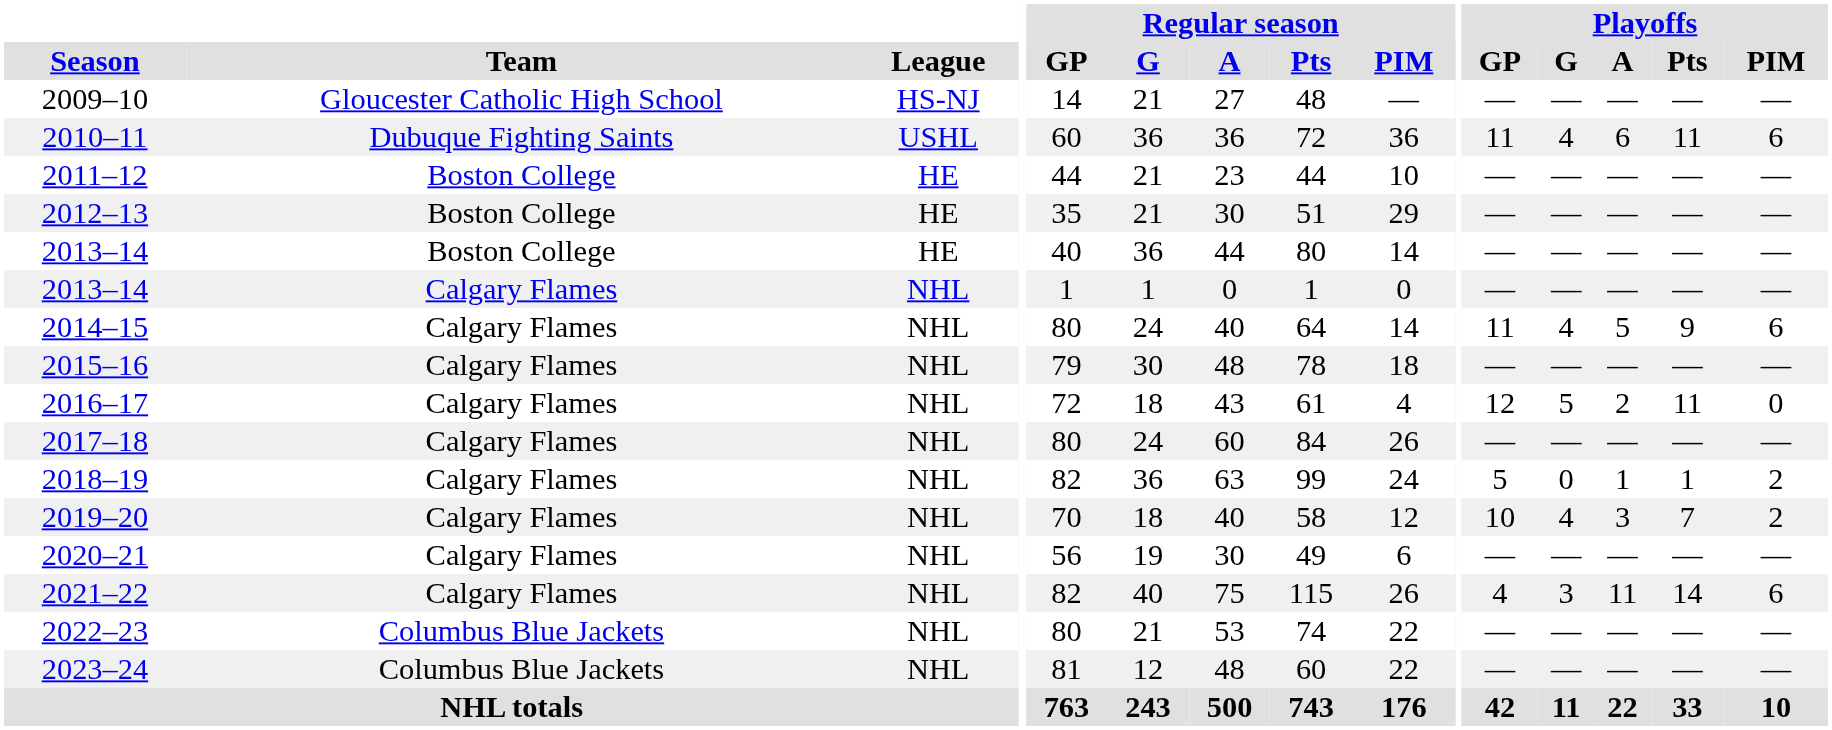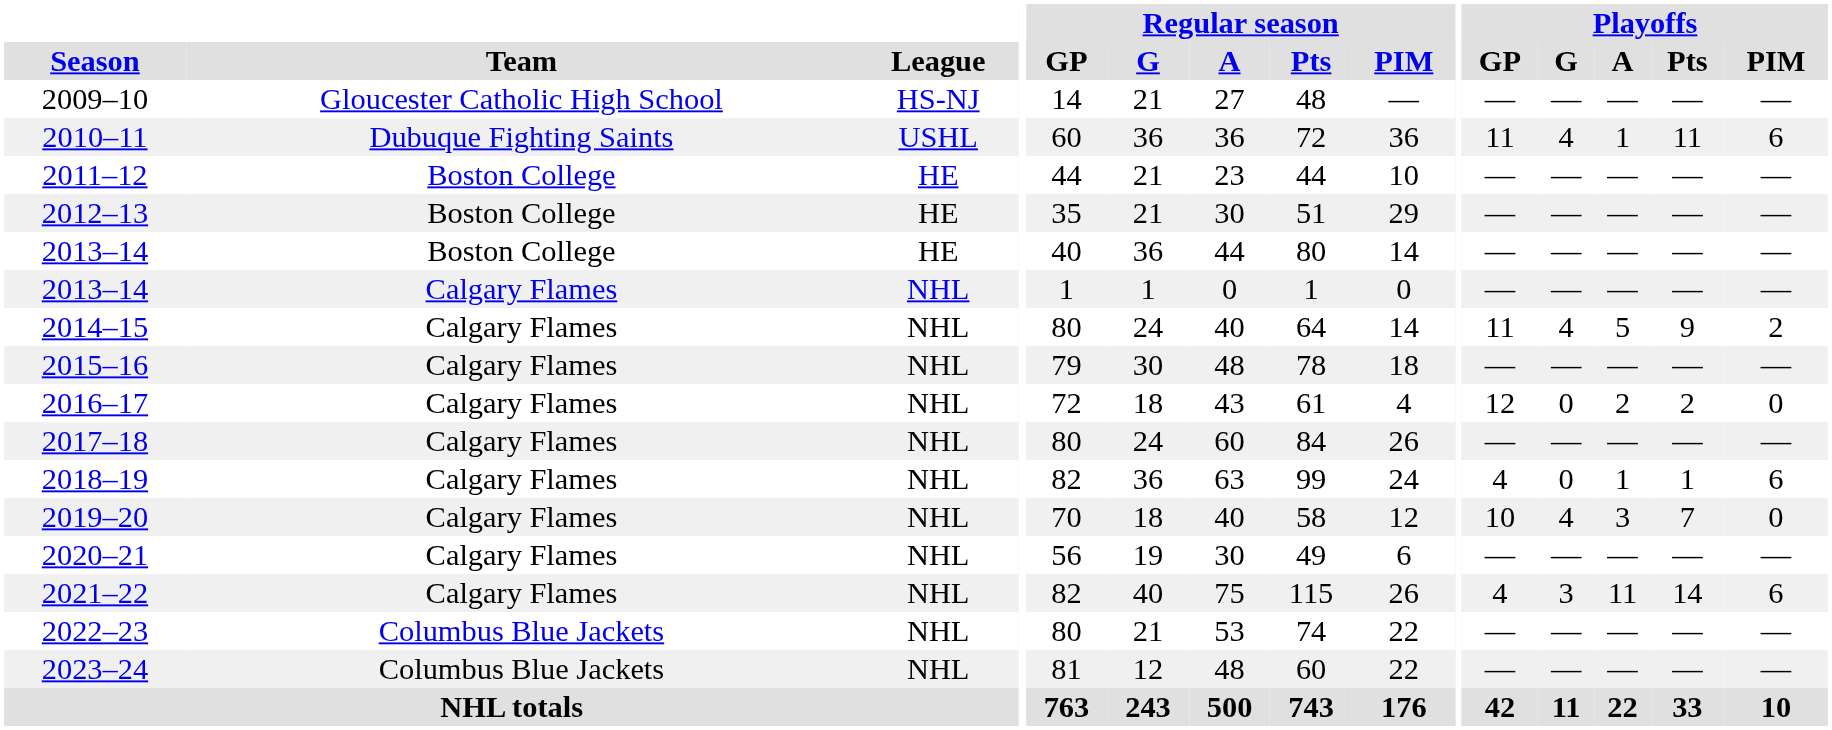2010–11 | Playoffs / A: 6 -> 1
2014–15 | Playoffs / PIM: 6 -> 2
2016–17 | Playoffs / G: 5 -> 0
2016–17 | Playoffs / Pts: 11 -> 2
2018–19 | Playoffs / GP: 5 -> 4
2018–19 | Playoffs / PIM: 2 -> 6
2019–20 | Playoffs / PIM: 2 -> 0
